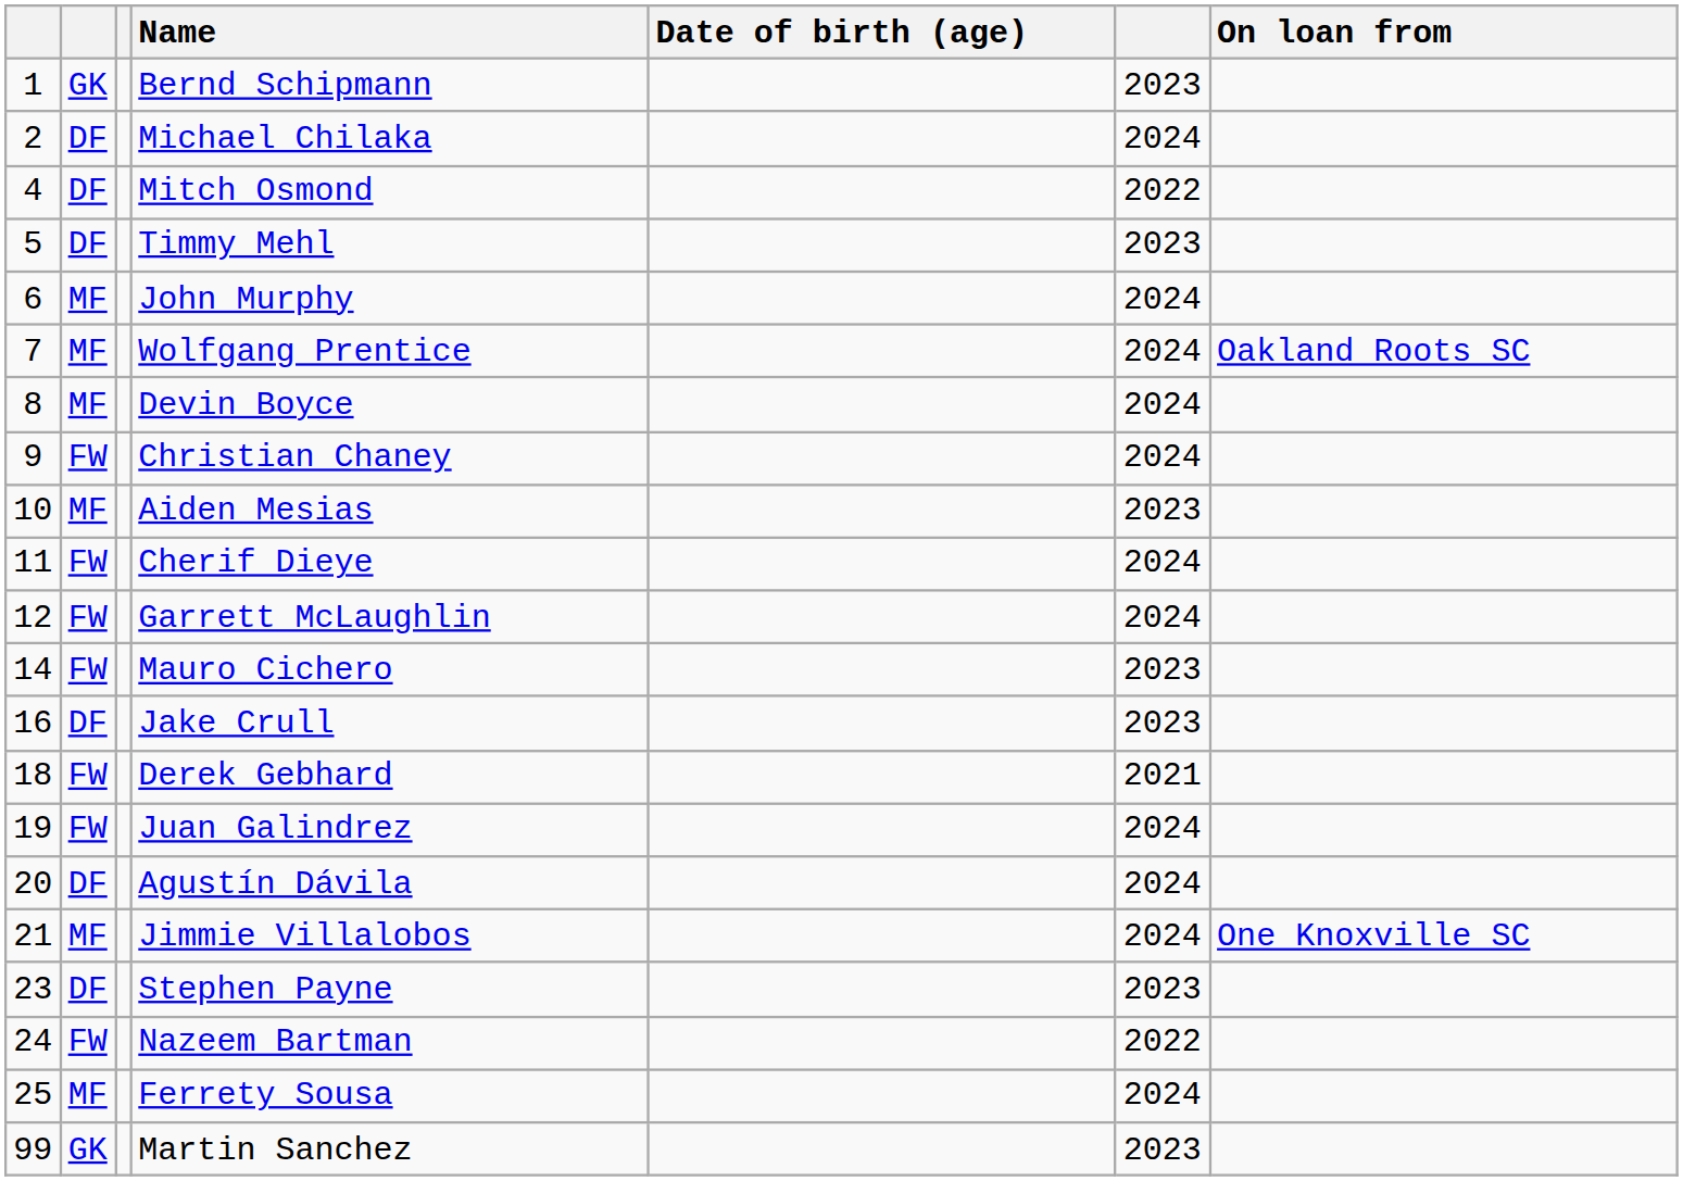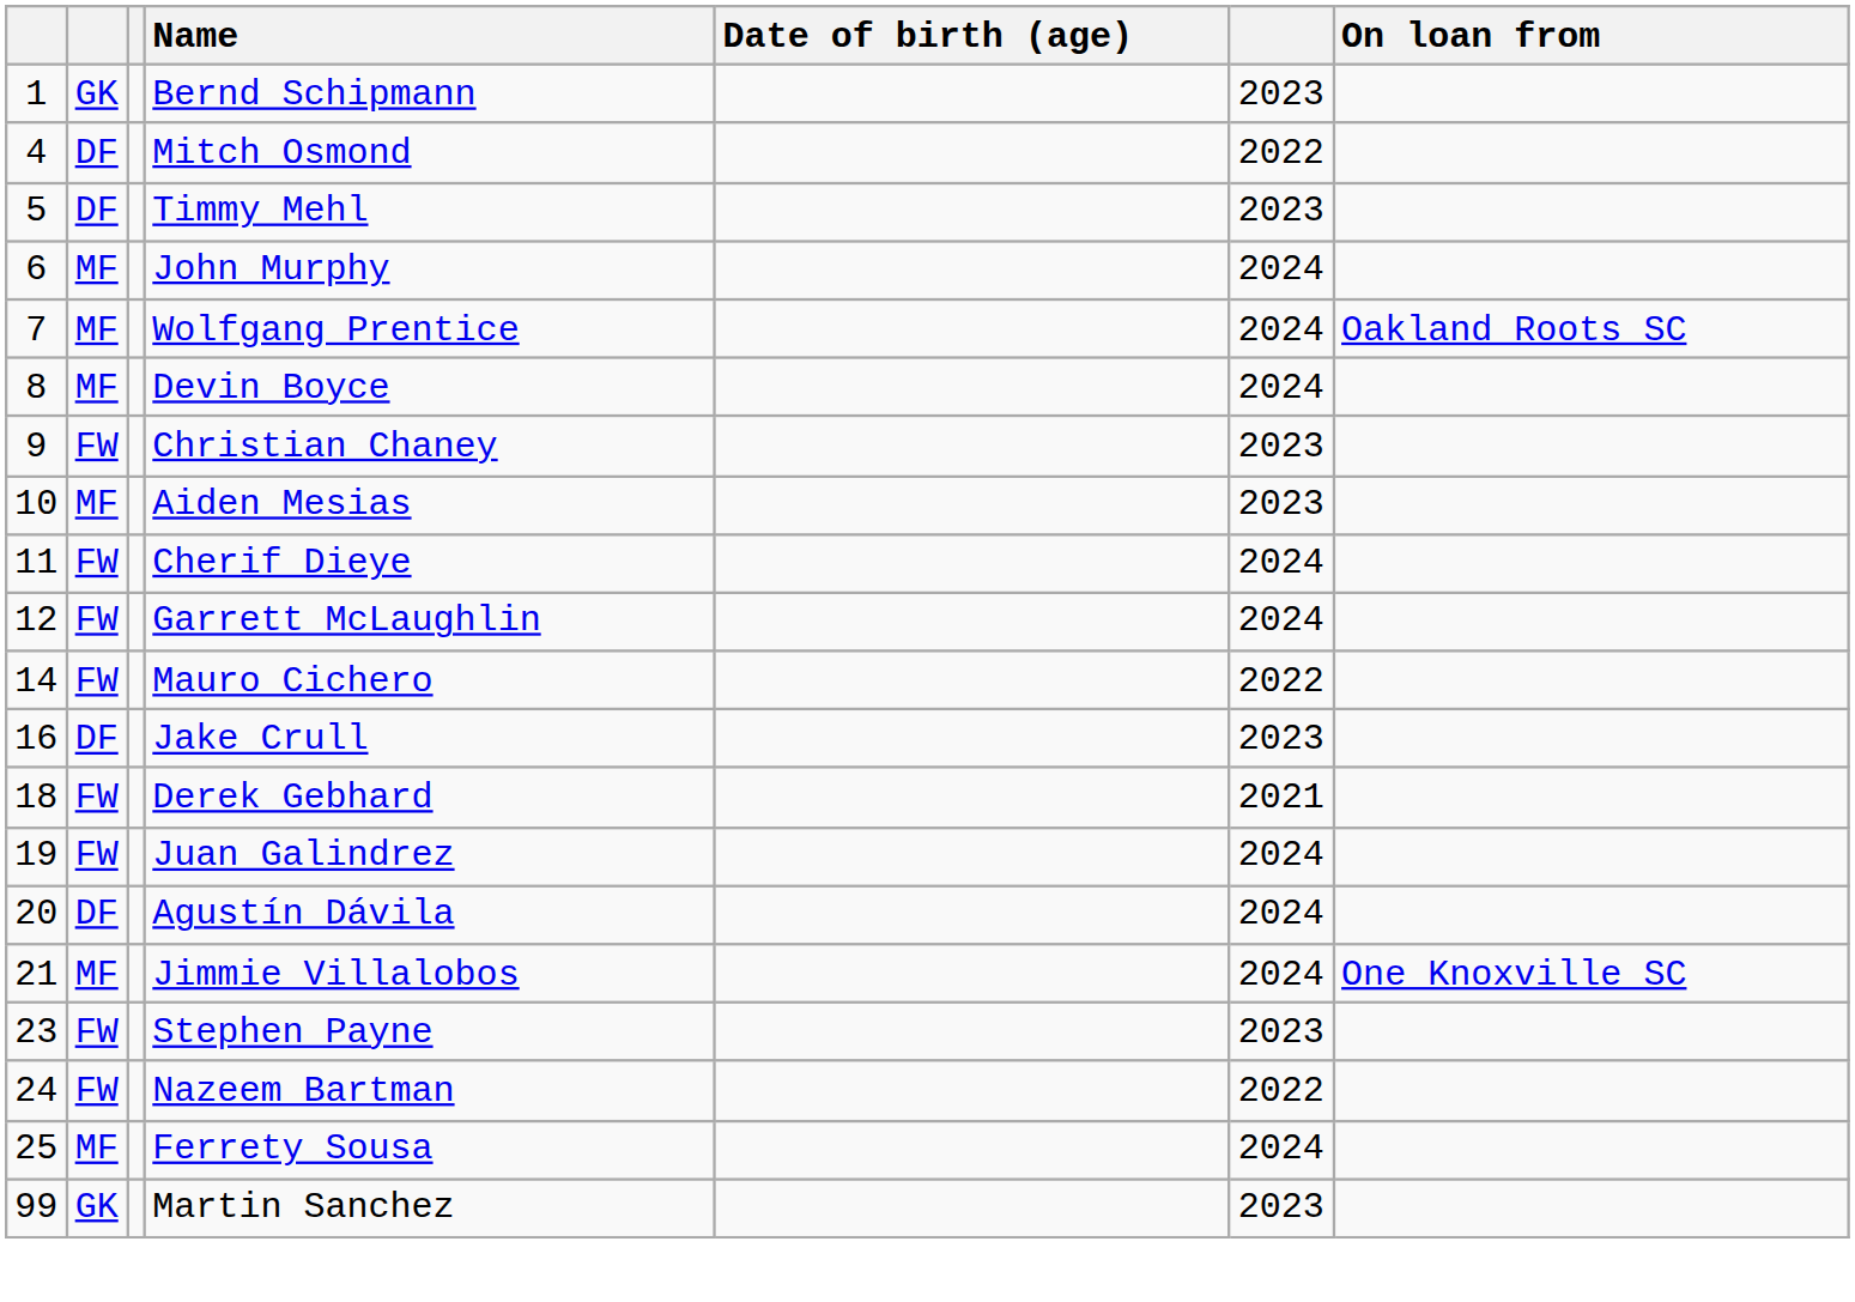- row: 2 | DF | Michael Chilaka | 2024
Christian Chaney | column 6: 2024 -> 2023
Mauro Cichero | column 6: 2023 -> 2022
Stephen Payne | column 2: DF -> FW
